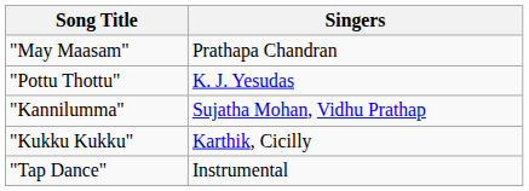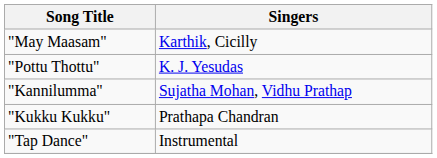"May Maasam" | Singers: Prathapa Chandran -> Karthik, Cicilly
"Kukku Kukku" | Singers: Karthik, Cicilly -> Prathapa Chandran
